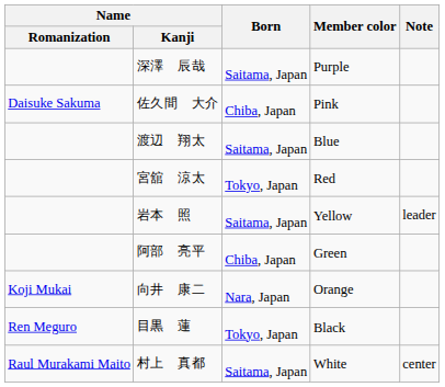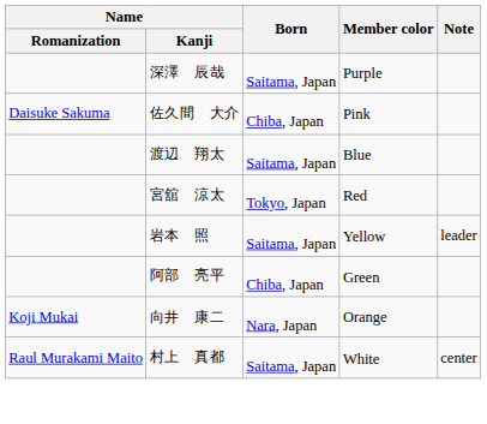- row: Ren Meguro | 目黒 蓮 | Tokyo, Japan | Black
